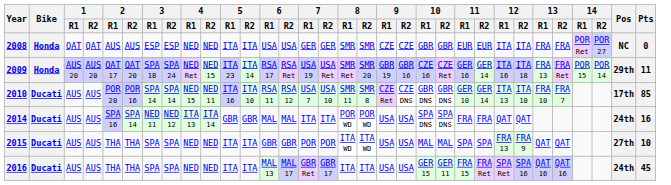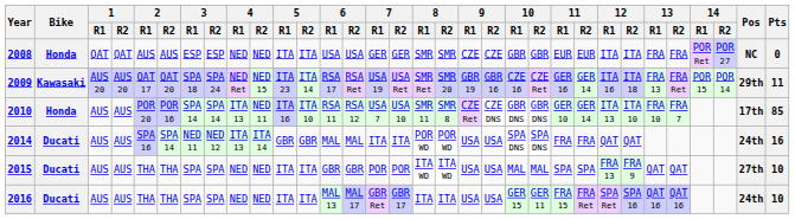2009 | Bike: Honda -> Kawasaki
2010 | Bike: Ducati -> Honda
2010 | 4 / R1: NED 15 -> ITA 13
2016 | Pts: 45 -> 10
